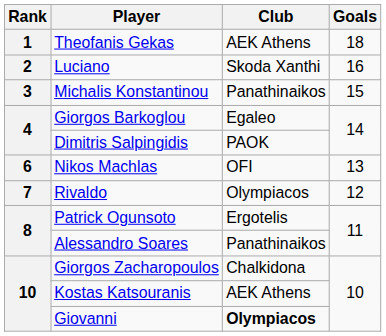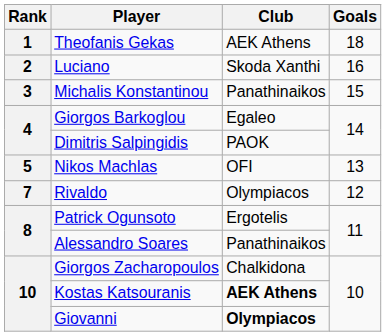Nikos Machlas | Rank: 6 -> 5
Kostas Katsouranis | Club: normal -> bold
